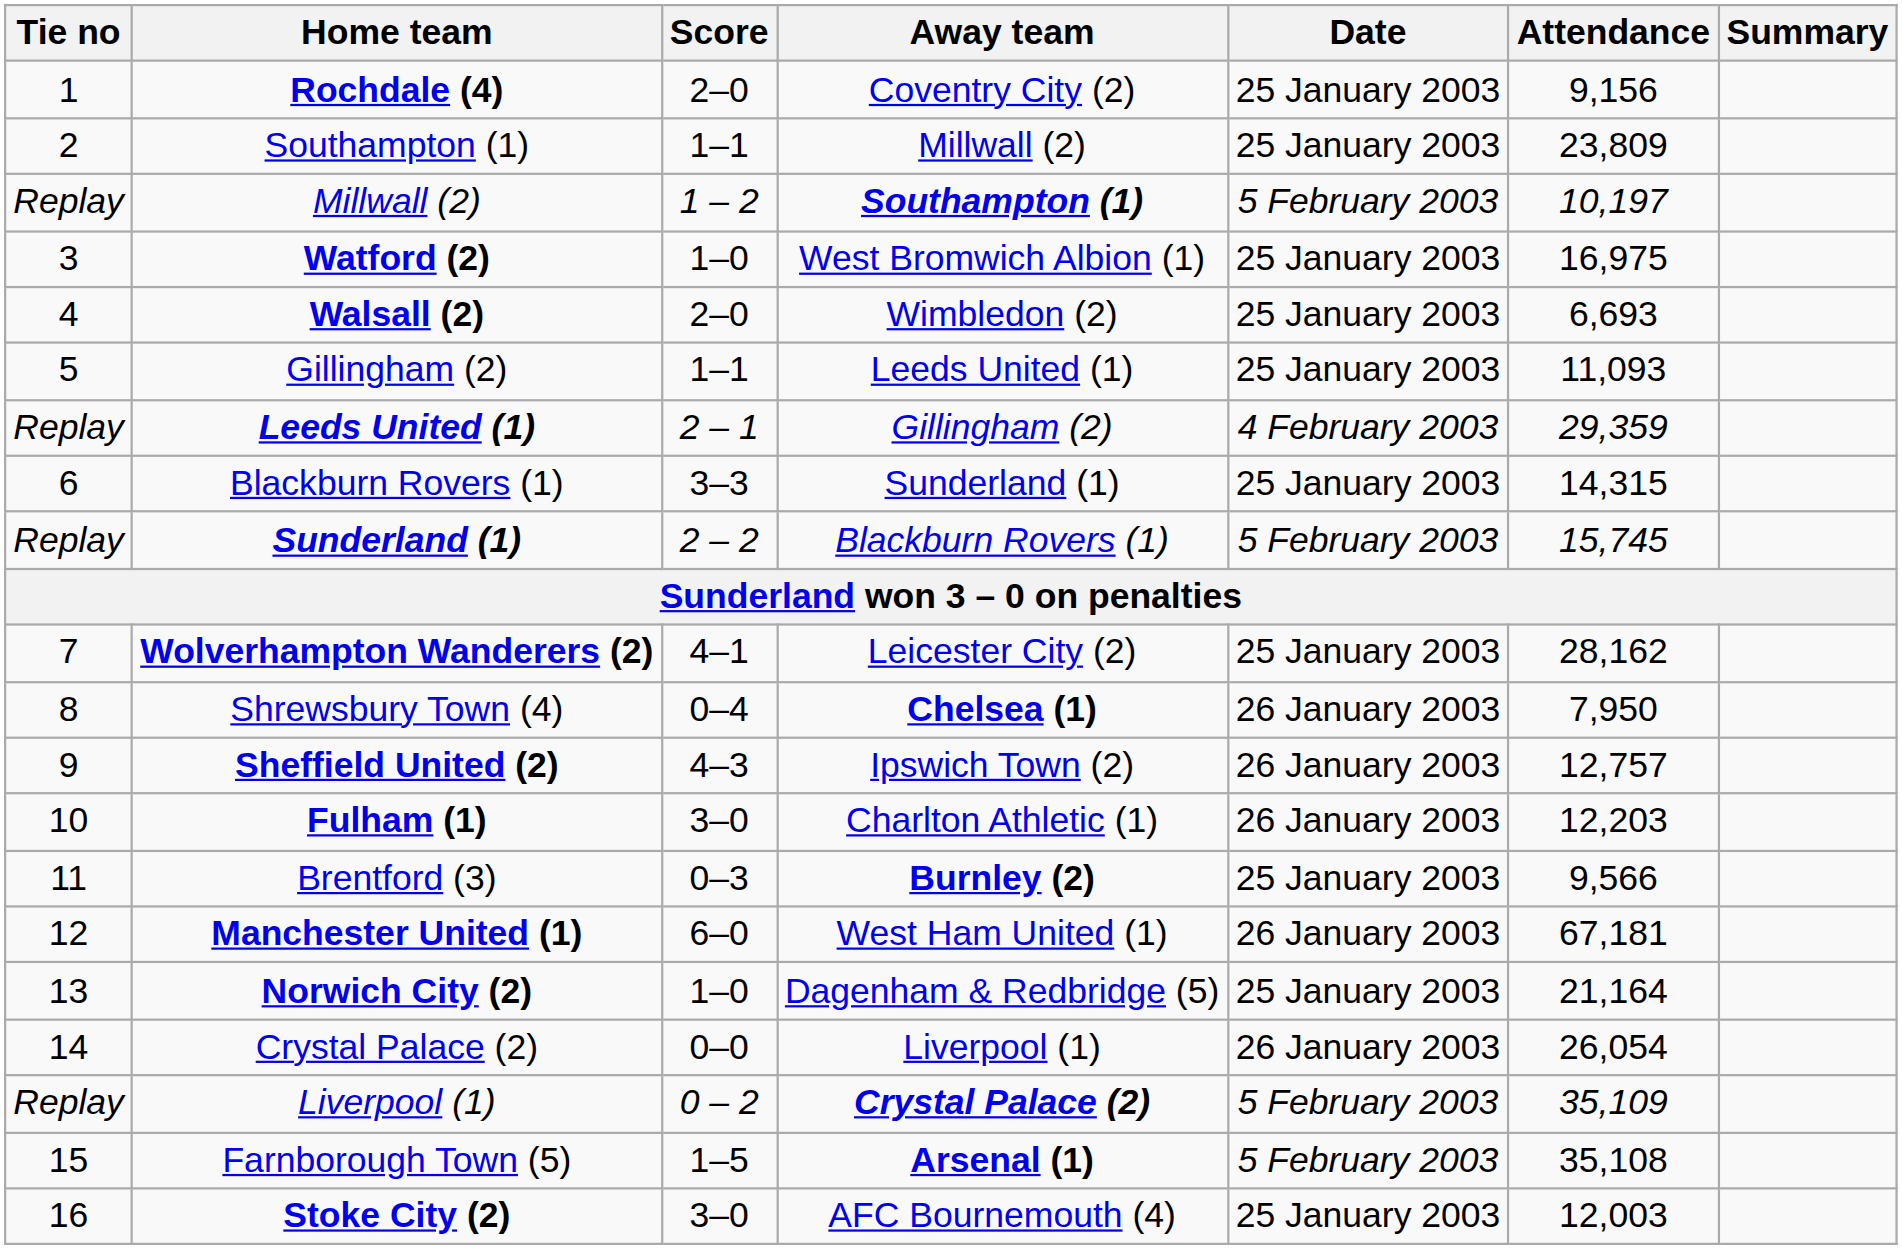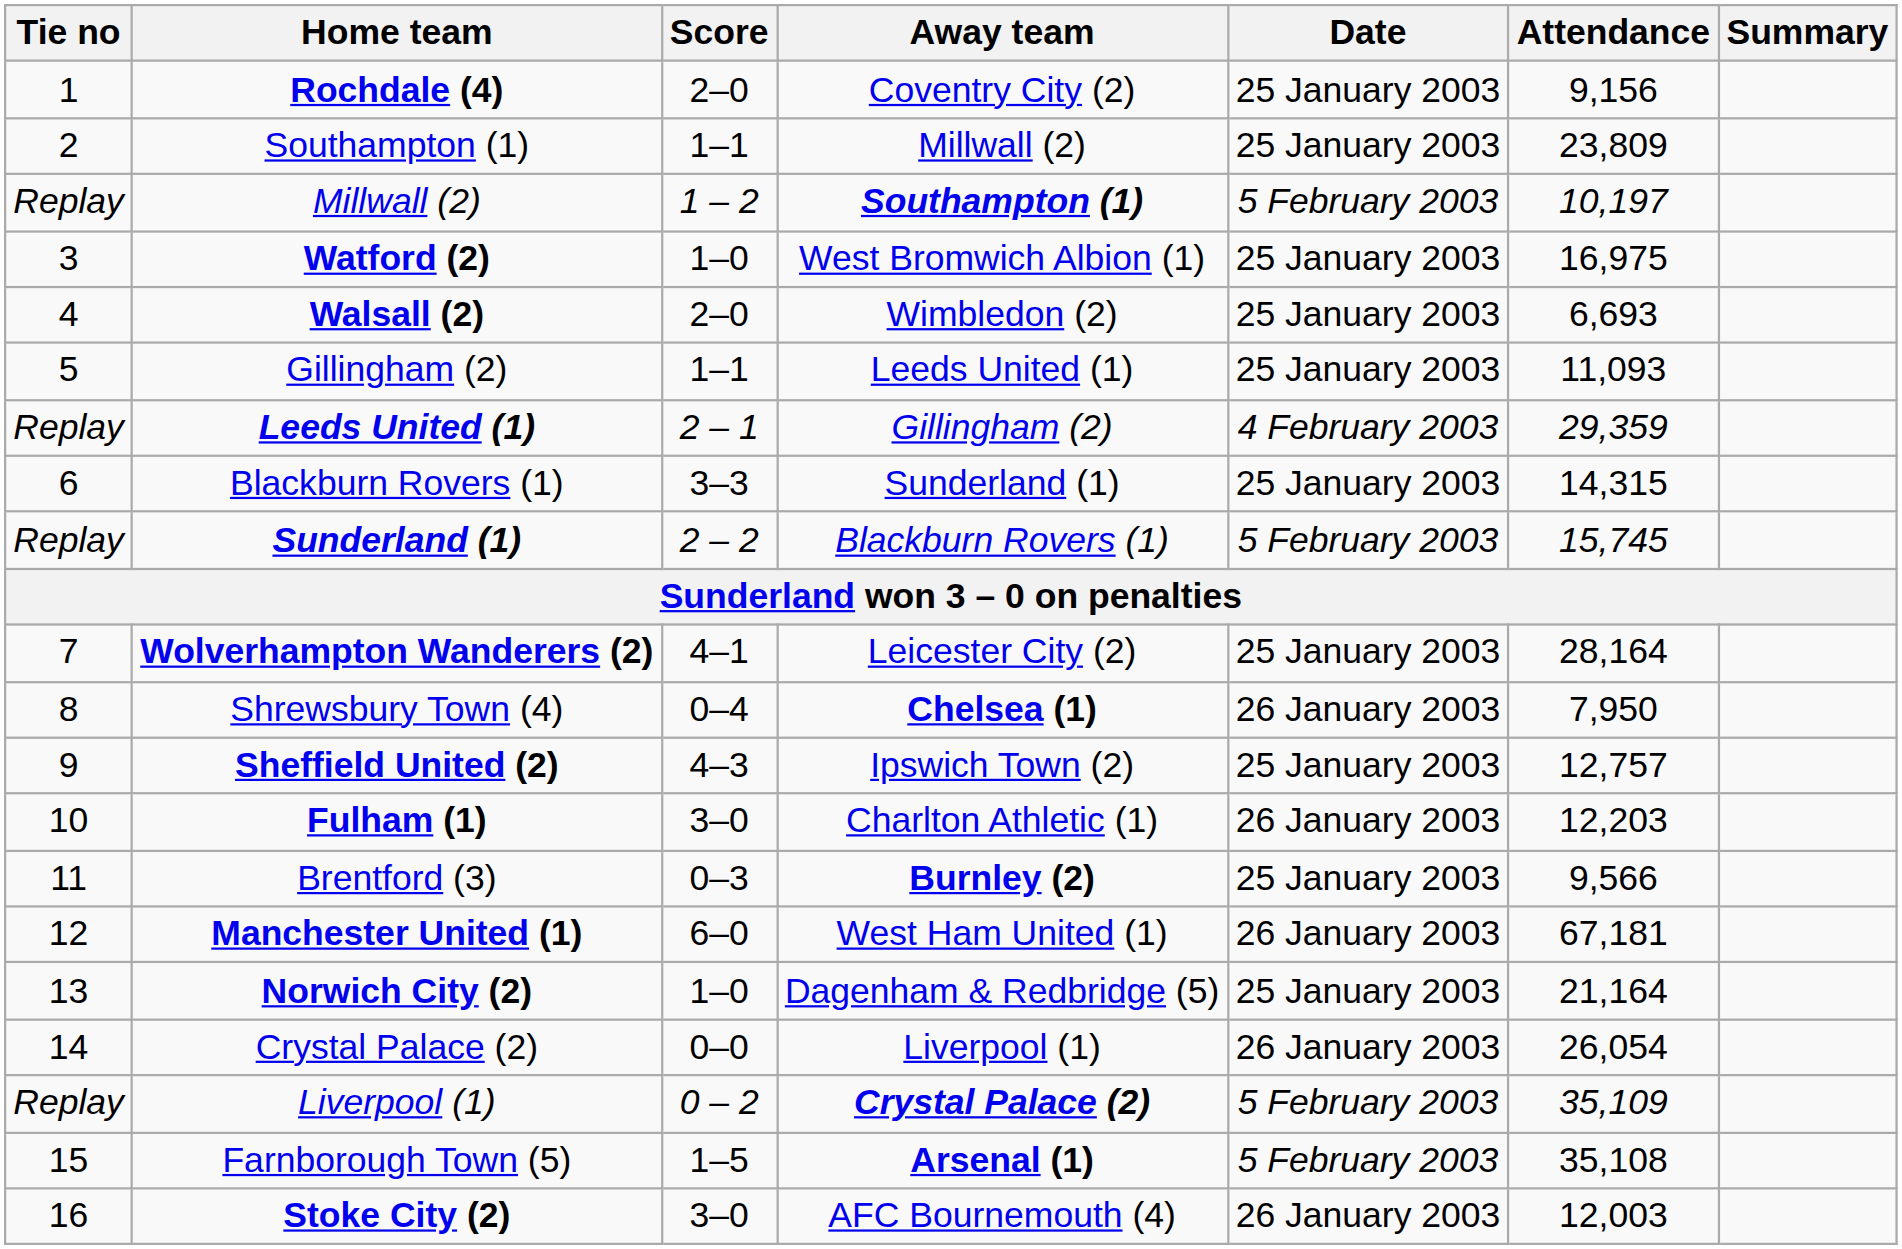Wolverhampton Wanderers (2) | Attendance: 28,162 -> 28,164
Sheffield United (2) | Date: 26 January 2003 -> 25 January 2003
Stoke City (2) | Date: 25 January 2003 -> 26 January 2003
